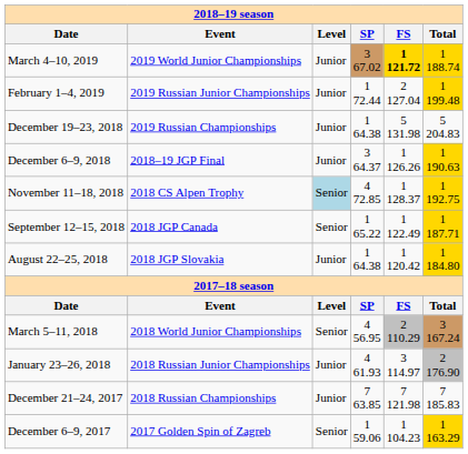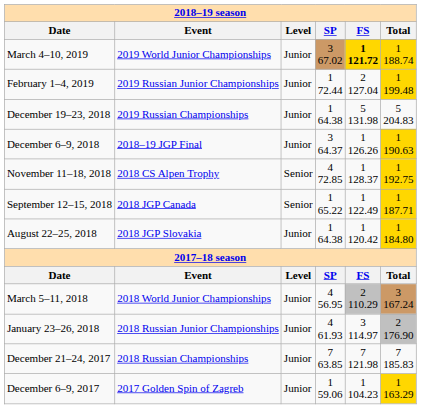November 11–18, 2018 | column 3: lightblue background -> no background
March 5–11, 2018 | column 3: Senior -> Junior
December 6–9, 2017 | column 3: Senior -> Junior
